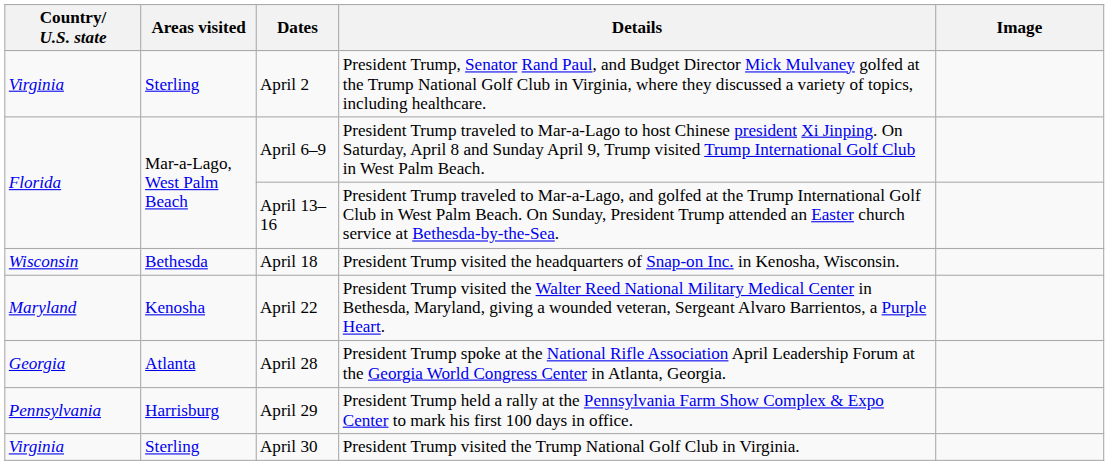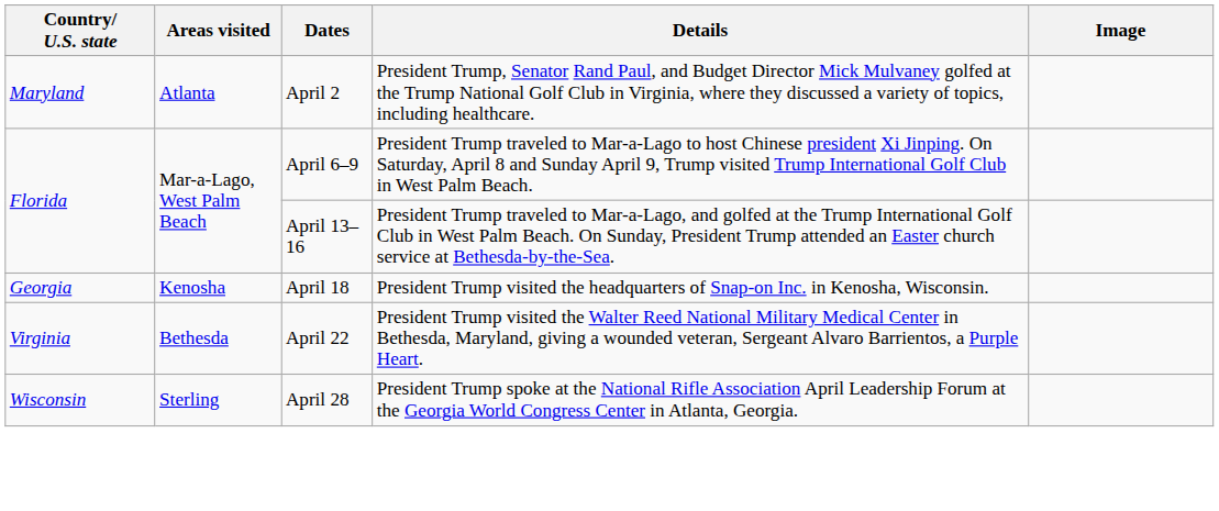April 2 | Country/ U.S. state: Virginia -> Maryland
April 2 | Areas visited: Sterling -> Atlanta
April 18 | Country/ U.S. state: Wisconsin -> Georgia
April 18 | Areas visited: Bethesda -> Kenosha
April 22 | Country/ U.S. state: Maryland -> Virginia
April 22 | Areas visited: Kenosha -> Bethesda
April 28 | Country/ U.S. state: Georgia -> Wisconsin
April 28 | Areas visited: Atlanta -> Sterling
- row: Pennsylvania | Harrisburg | April 29 | President Trump held a rally at the Pennsylvania Farm Show Complex & Expo Center to mark his first 100 days in office.
- row: Virginia | Sterling | April 30 | President Trump visited the Trump National Golf Club in Virginia.
